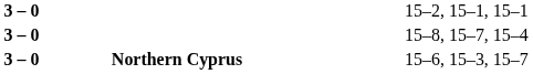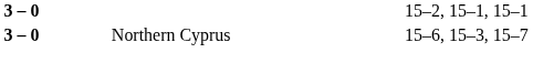- row: 3 – 0 | 15–8, 15–7, 15–4
15–6, 15–3, 15–7 | column 3: bold -> normal
